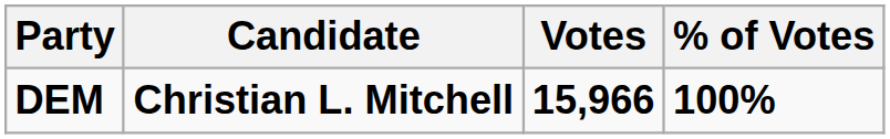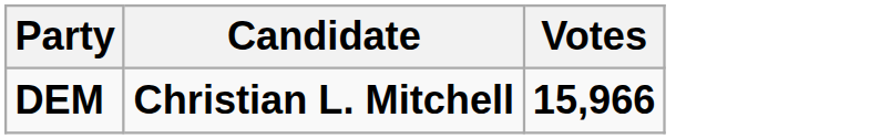- column: % of Votes | 100%
